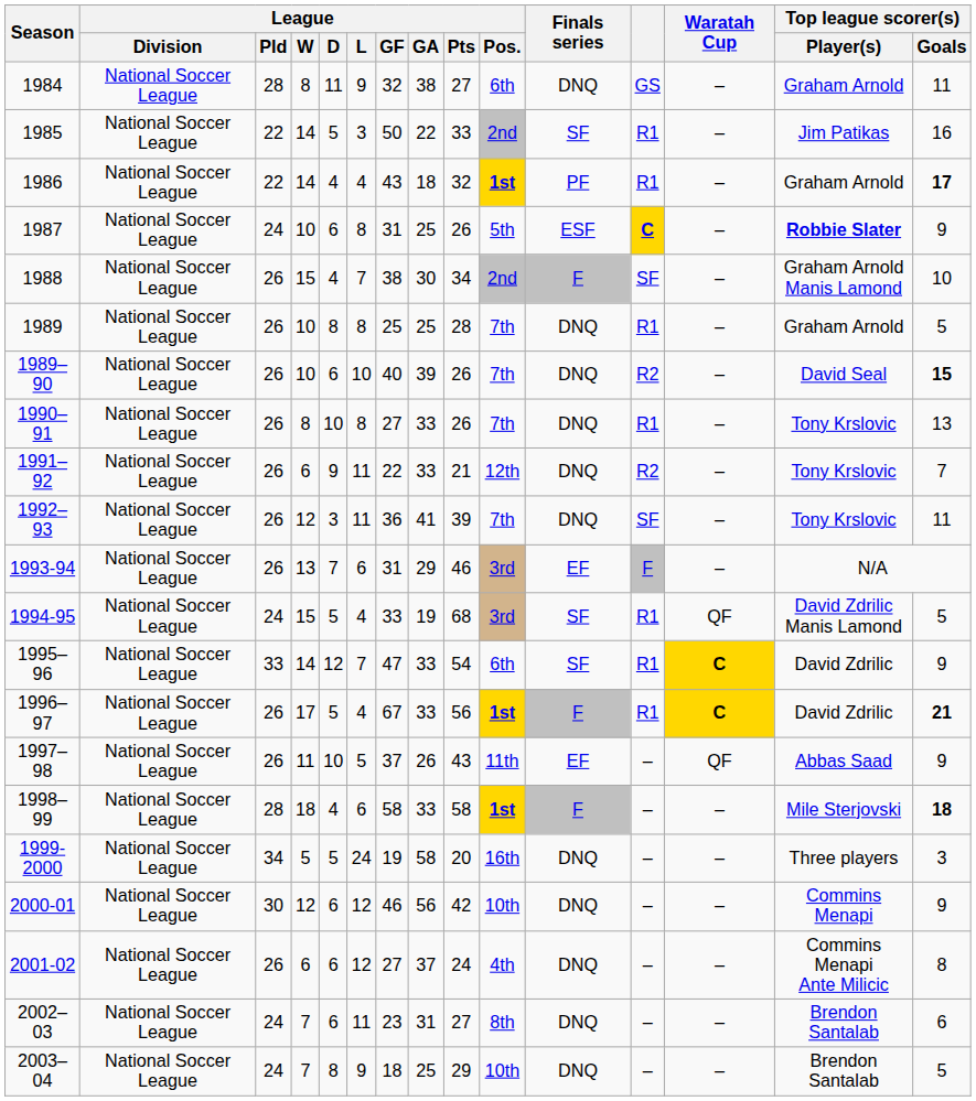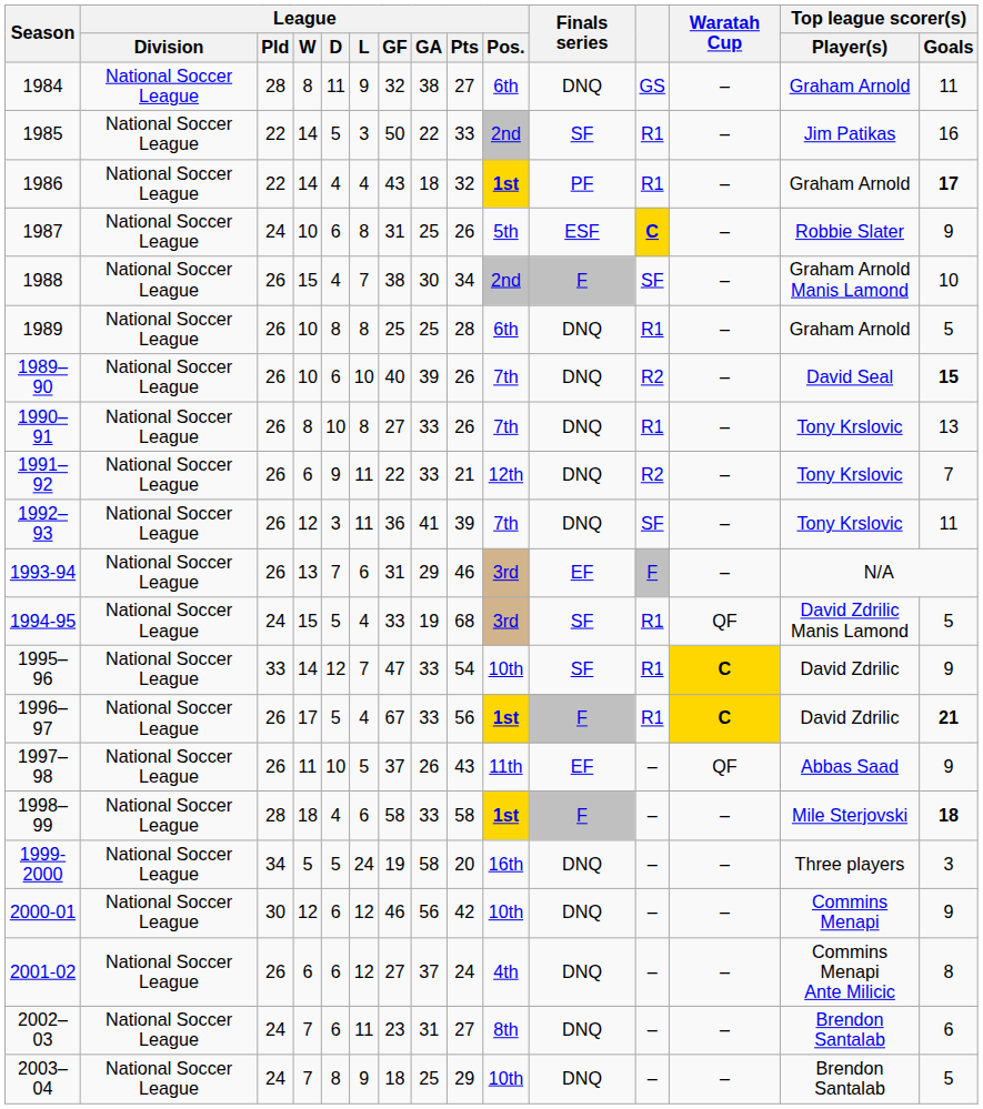1987 | Top league scorer(s) / Player(s): bold -> normal
1989 | League / Pos.: 7th -> 6th
1995–96 | League / Pos.: 6th -> 10th
